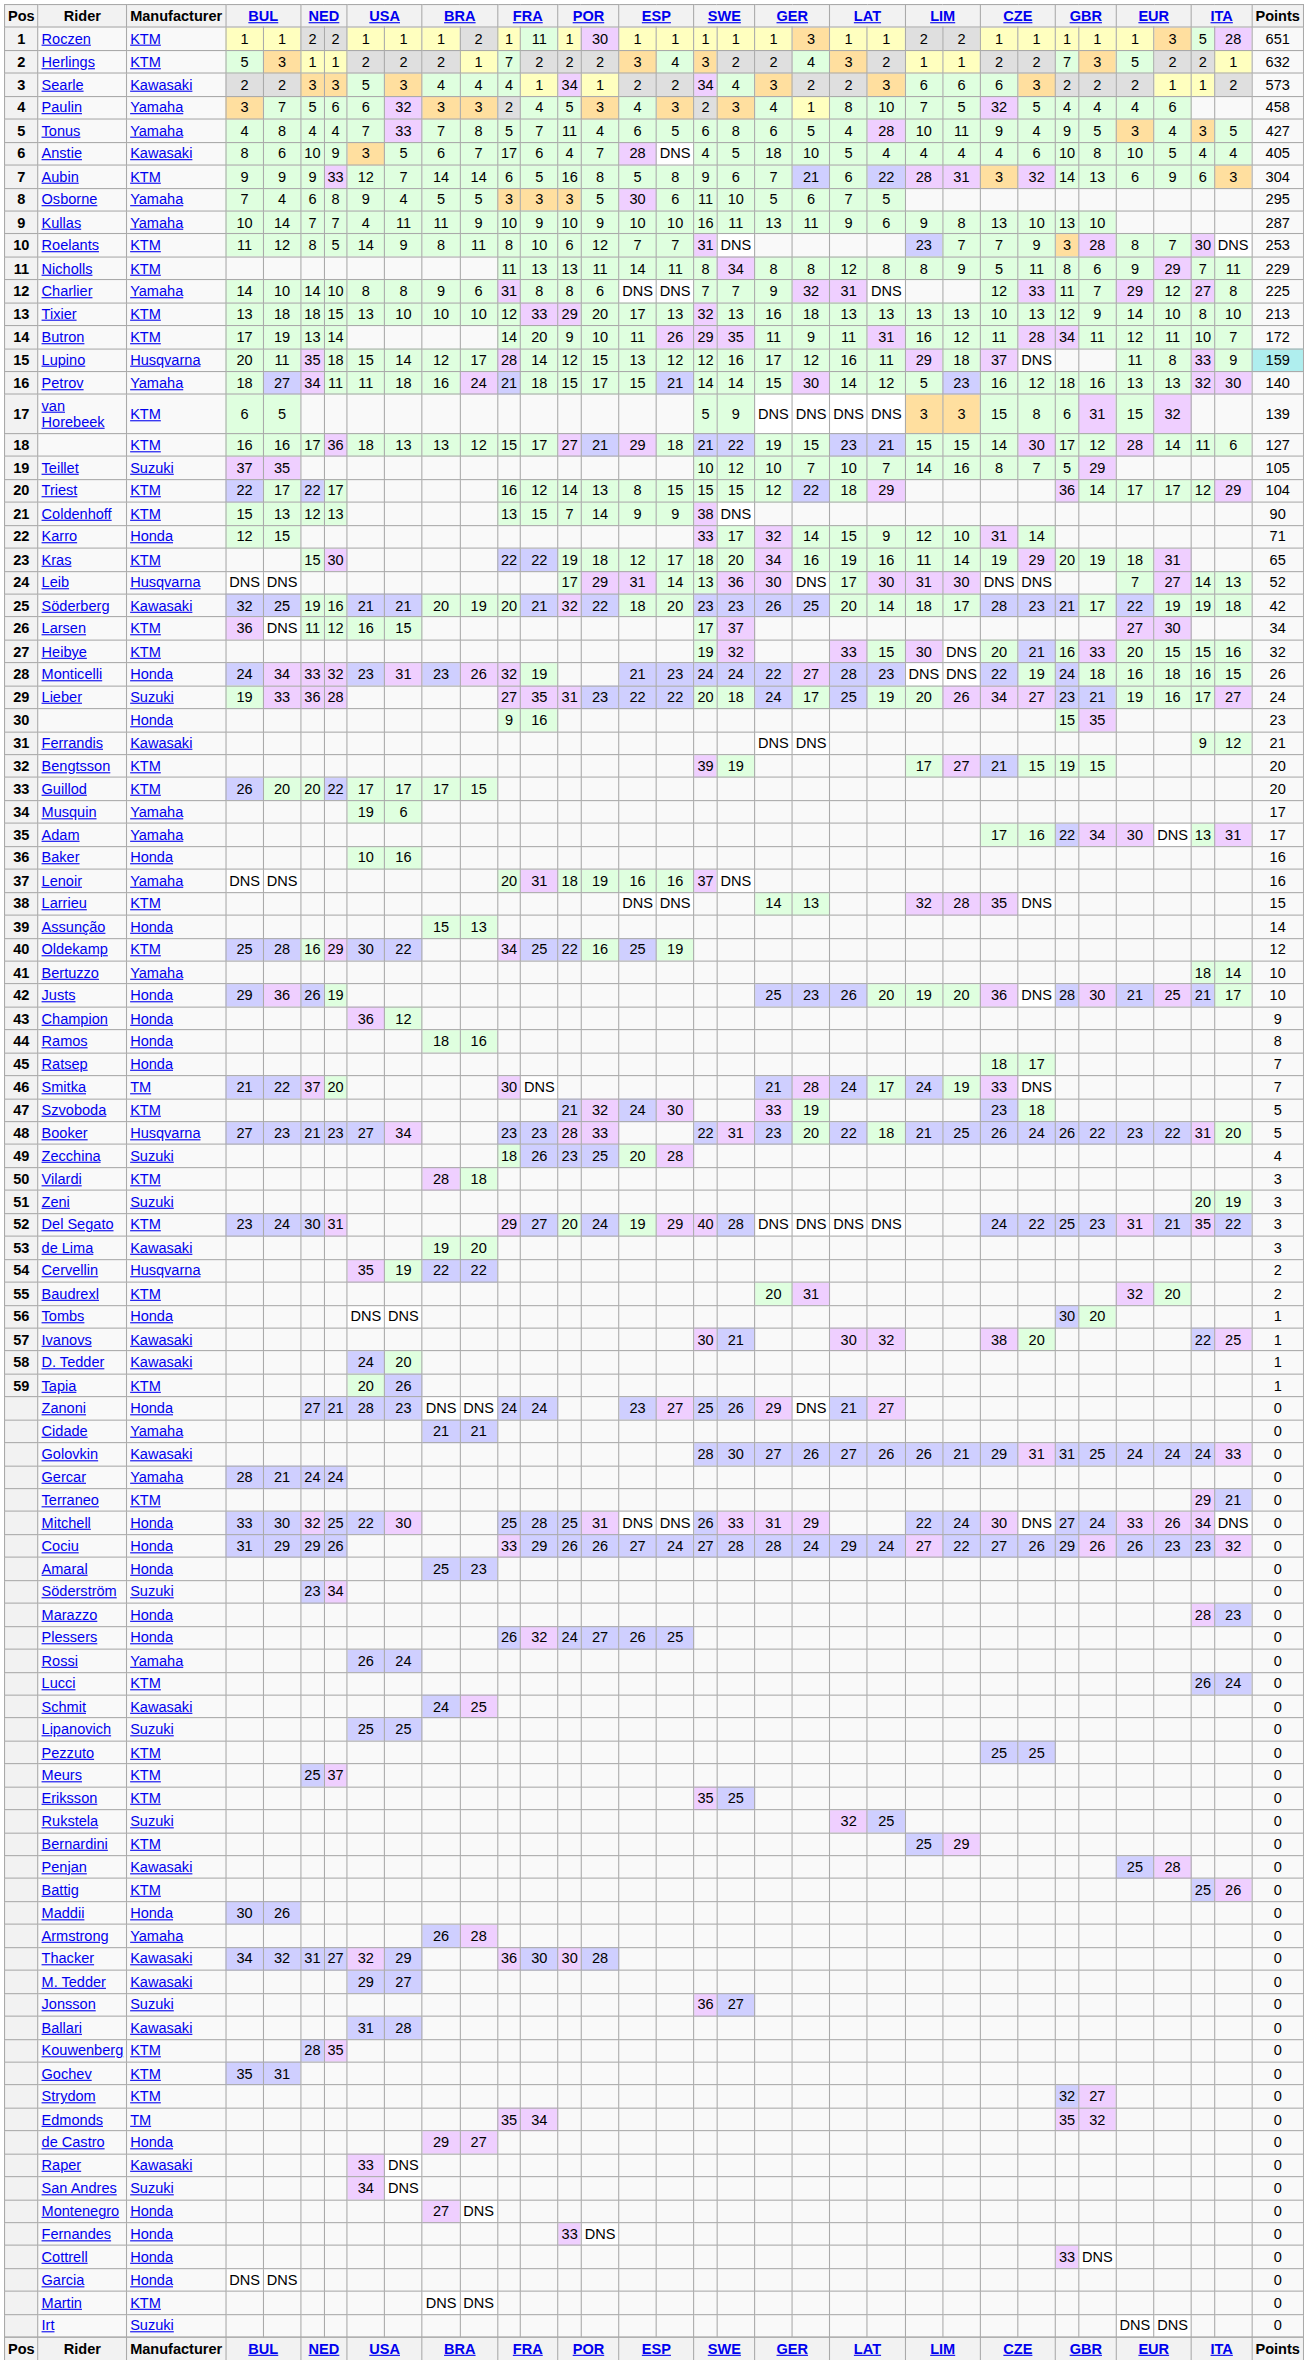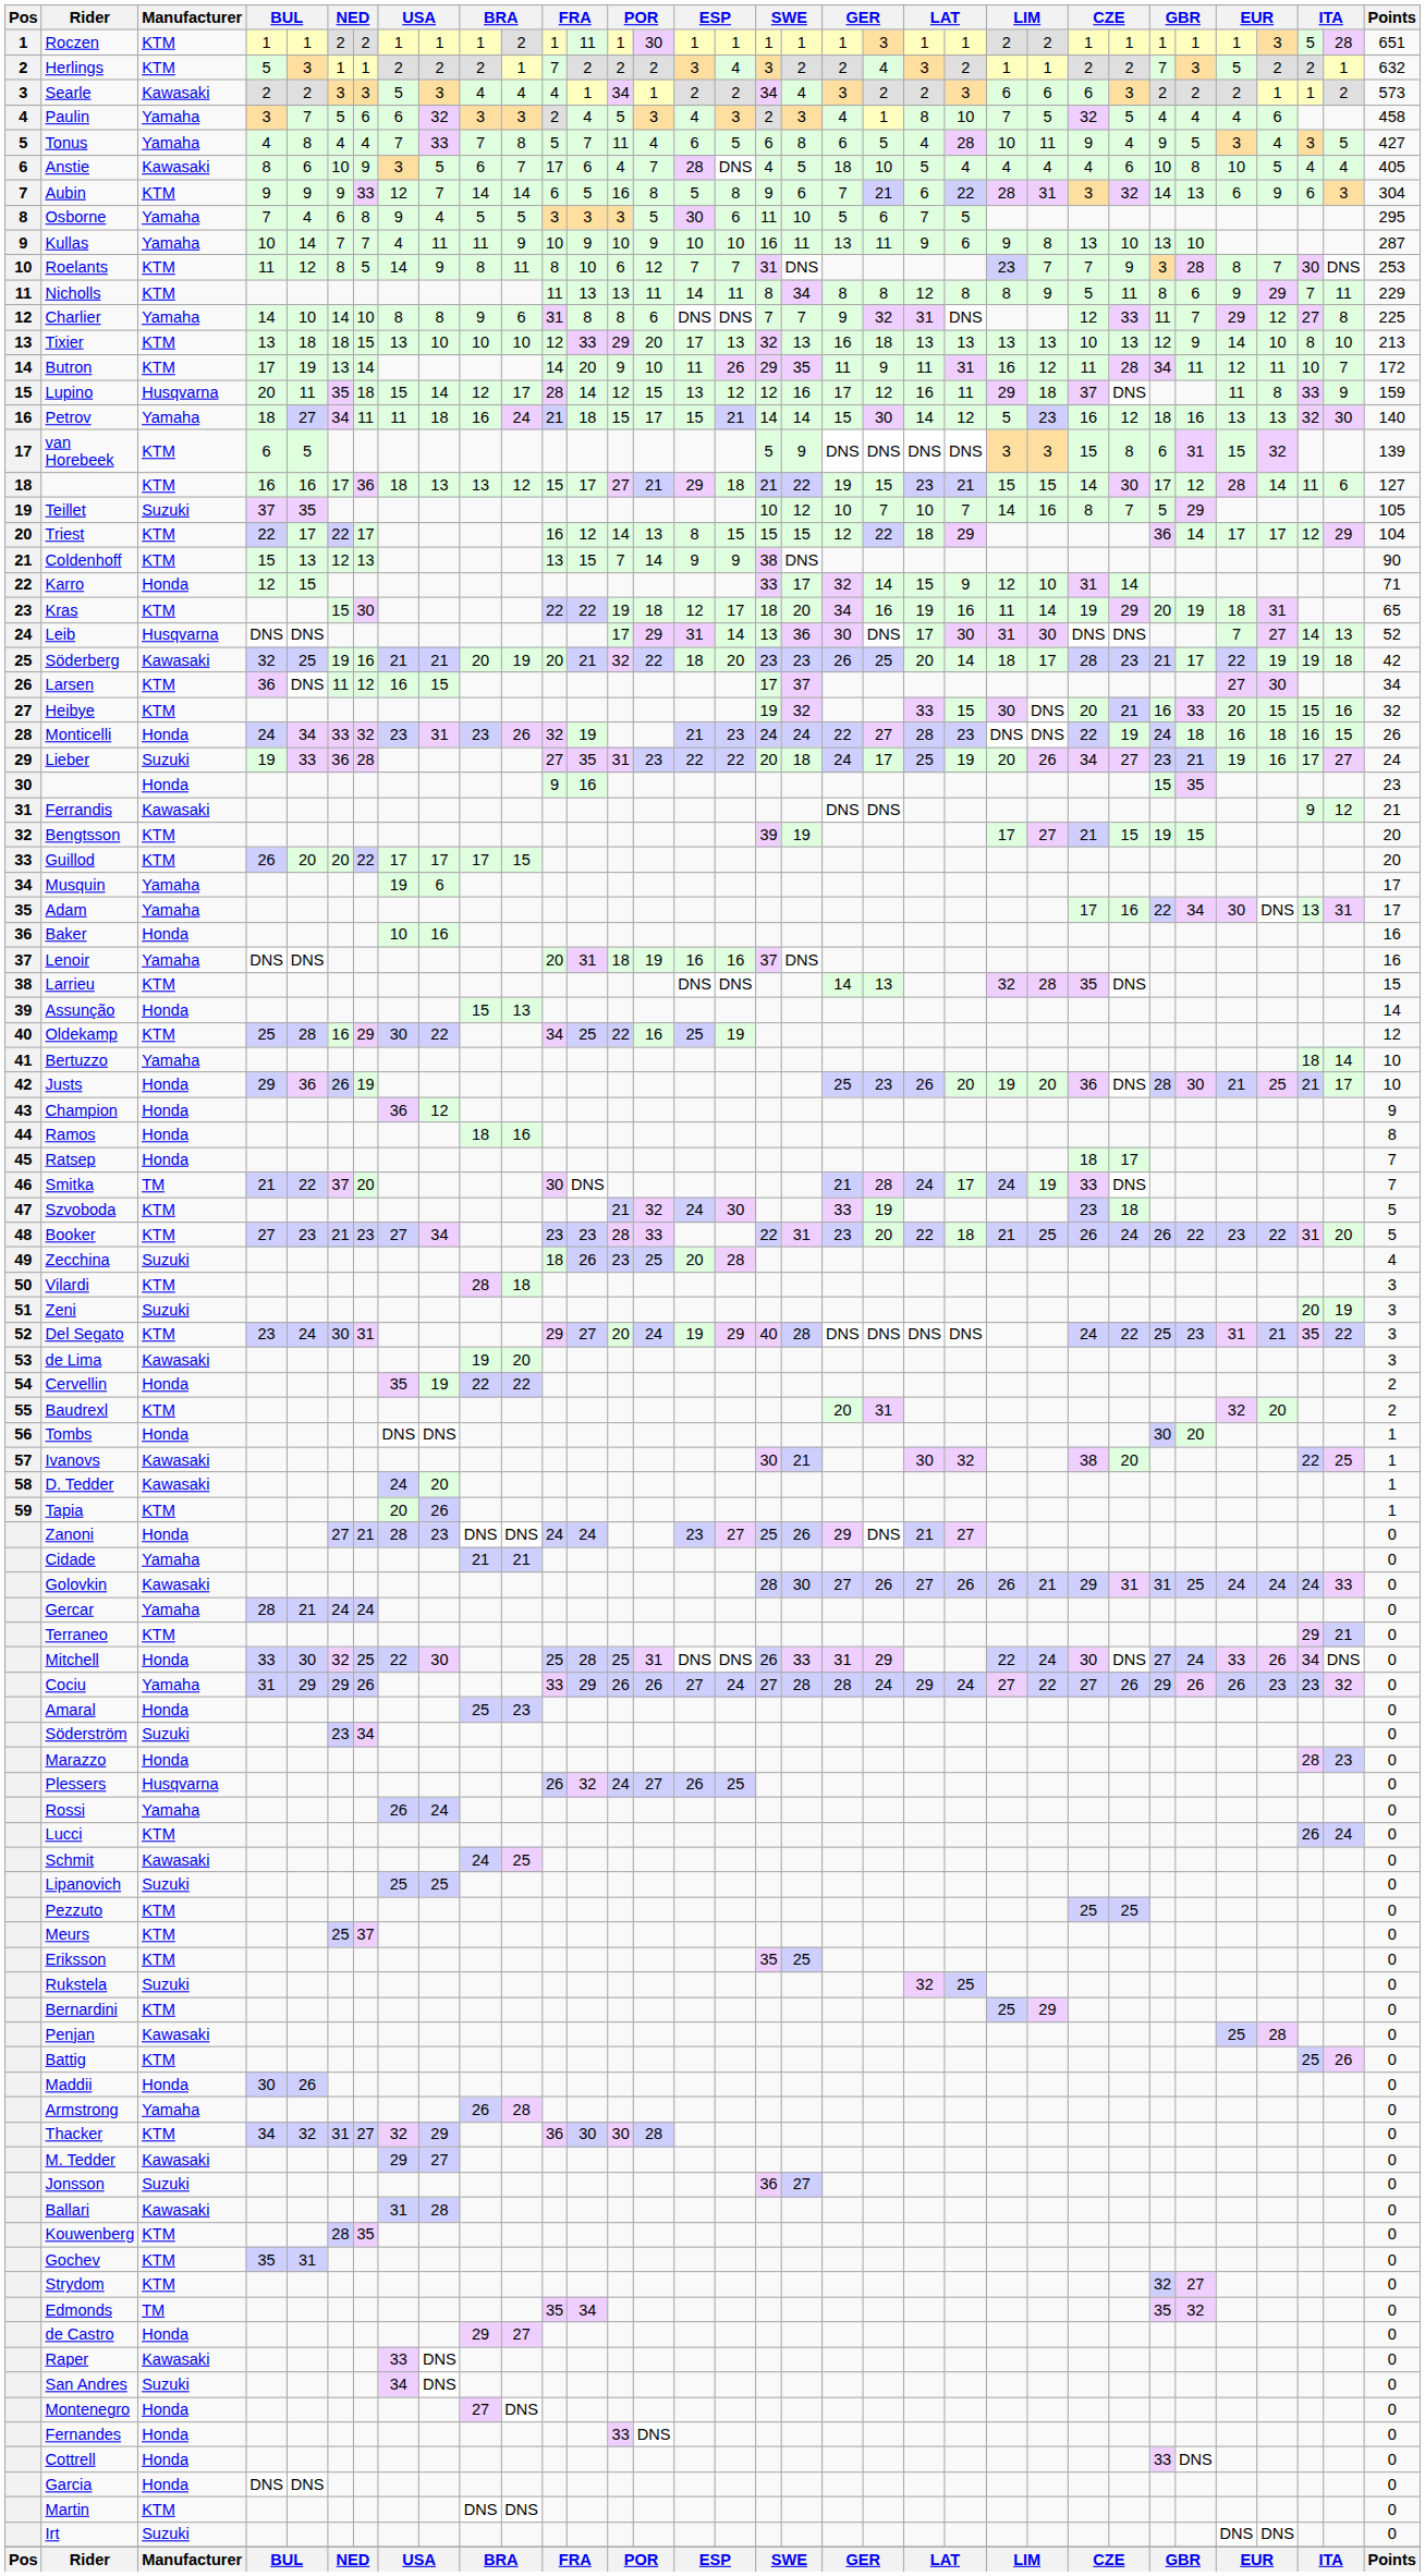Lupino | Points: paleturquoise background -> no background
Booker | Manufacturer: Husqvarna -> KTM
Cervellin | Manufacturer: Husqvarna -> Honda
Cociu | Manufacturer: Honda -> Yamaha
Plessers | Manufacturer: Honda -> Husqvarna
Thacker | Manufacturer: Kawasaki -> KTM
